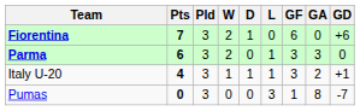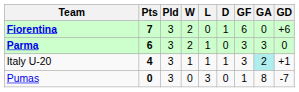columns swapped: D <-> L
Italy U-20 | GA: no background -> paleturquoise background
